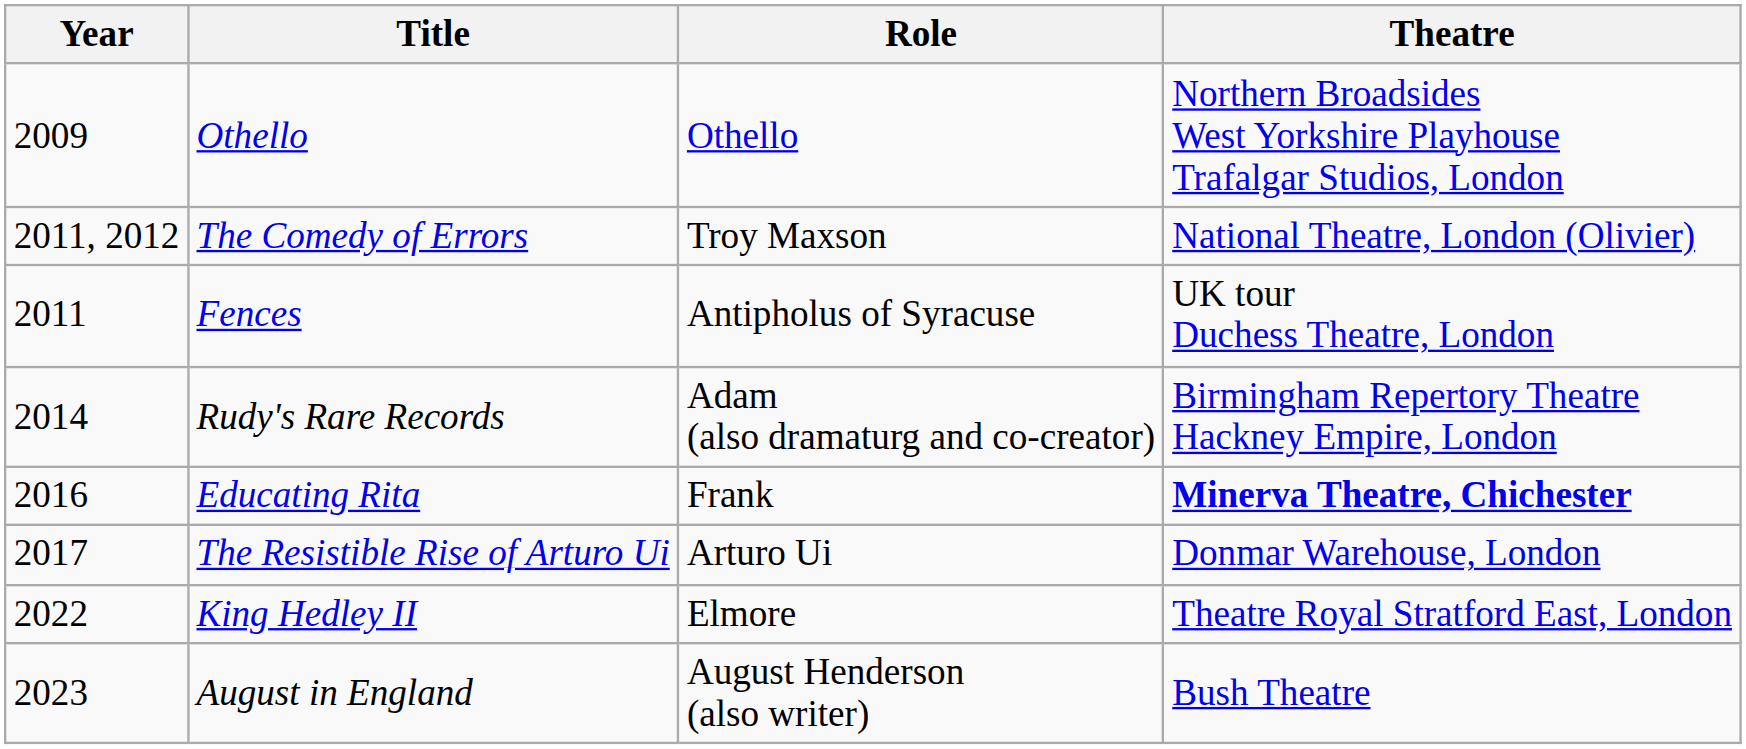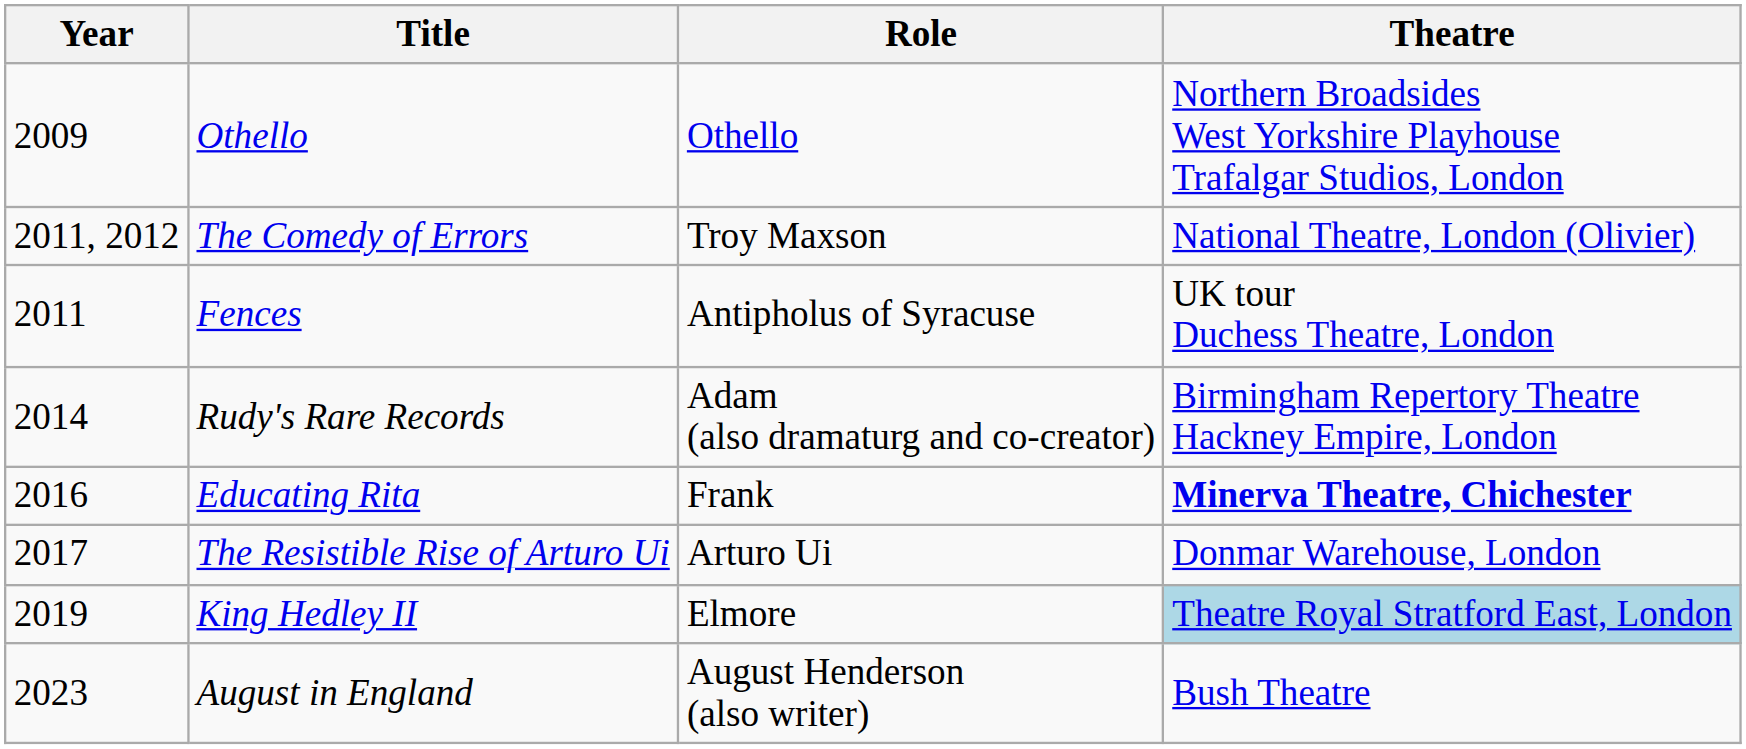King Hedley II | Year: 2022 -> 2019
King Hedley II | Theatre: no background -> lightblue background
